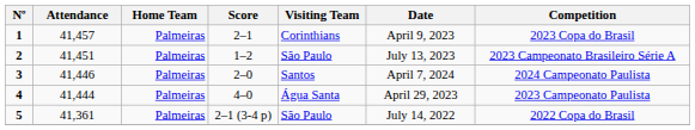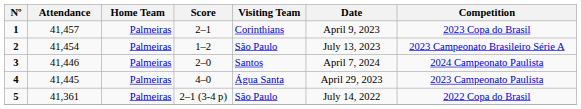2 | Attendance: 41,451 -> 41,454
4 | Attendance: 41,444 -> 41,445
